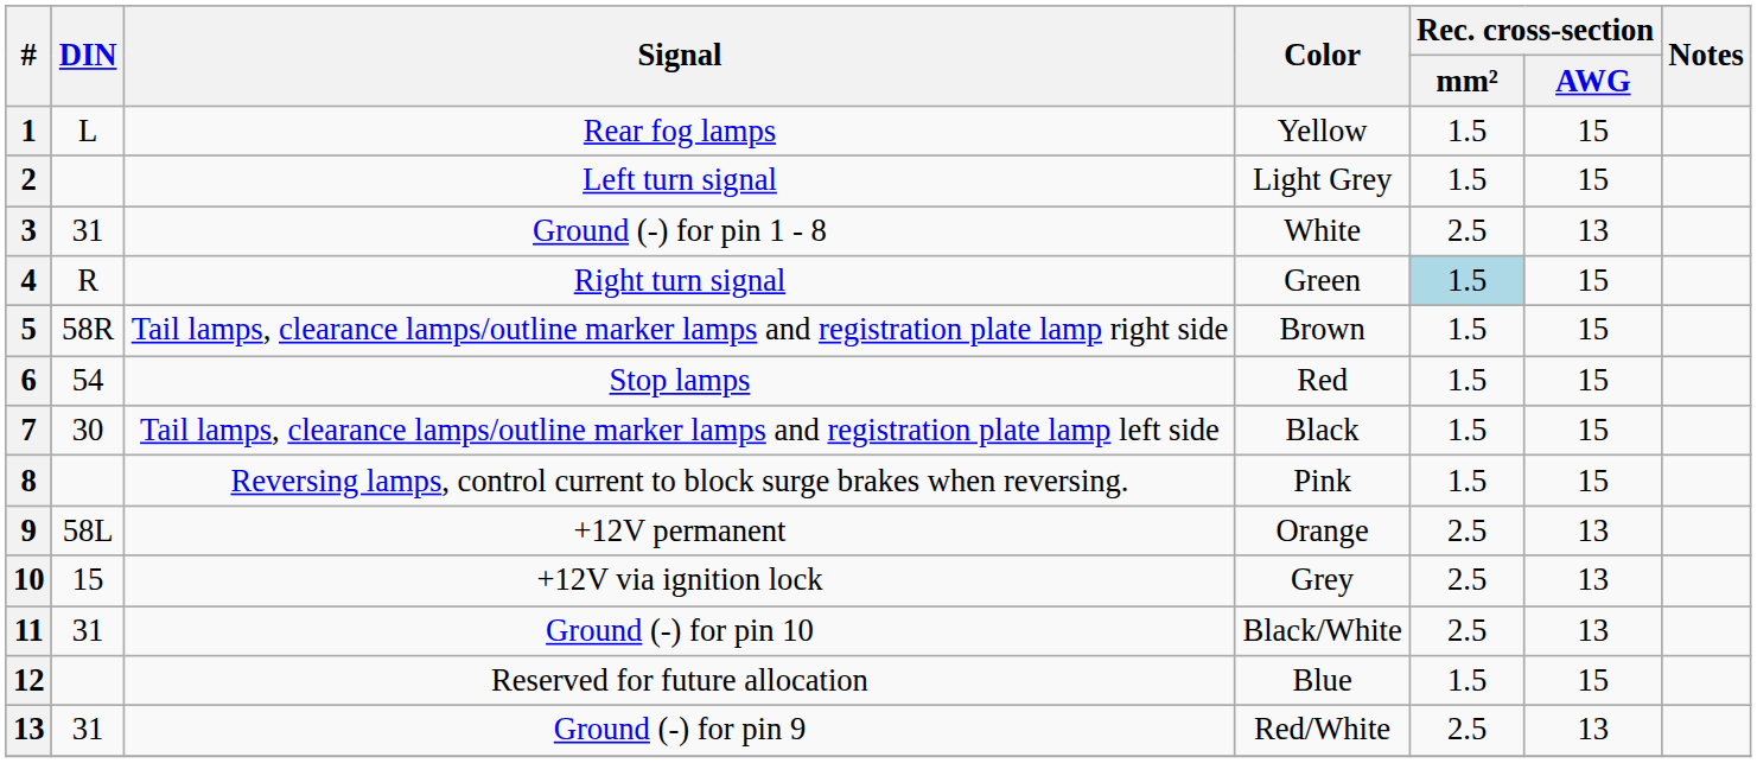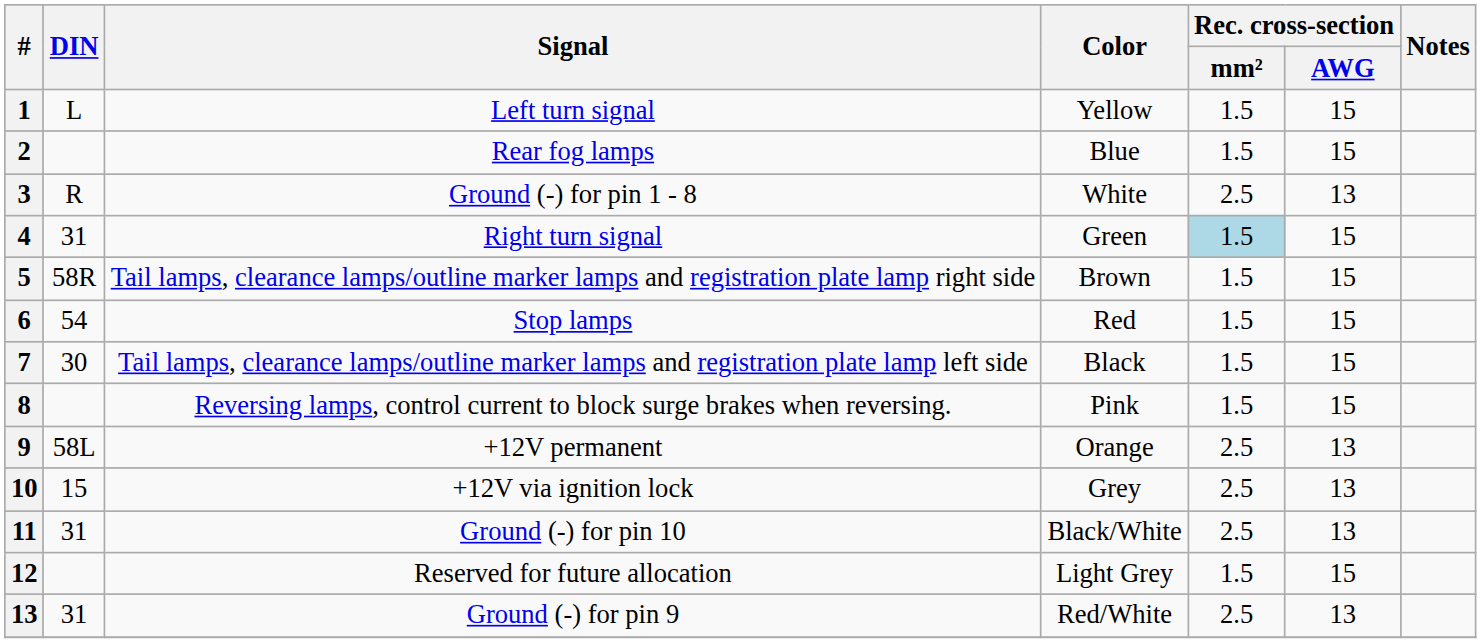1 | Signal: Rear fog lamps -> Left turn signal
2 | Signal: Left turn signal -> Rear fog lamps
2 | Color: Light Grey -> Blue
3 | DIN: 31 -> R
4 | DIN: R -> 31
12 | Color: Blue -> Light Grey
